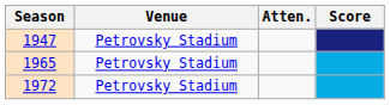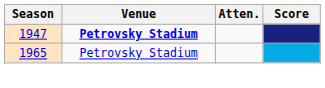1947 | Venue: normal -> bold
- row: 1972 | Petrovsky Stadium
